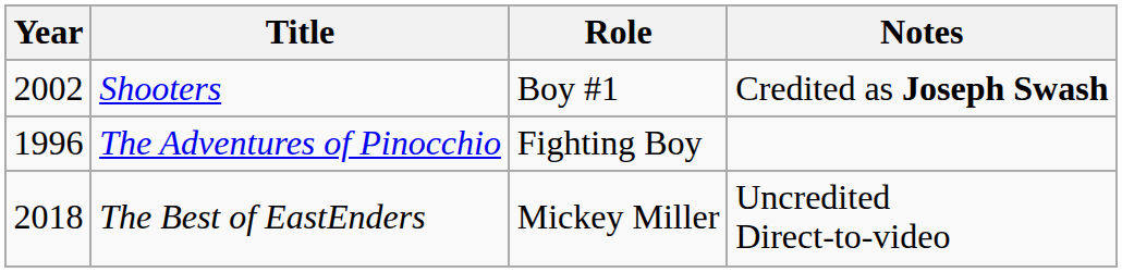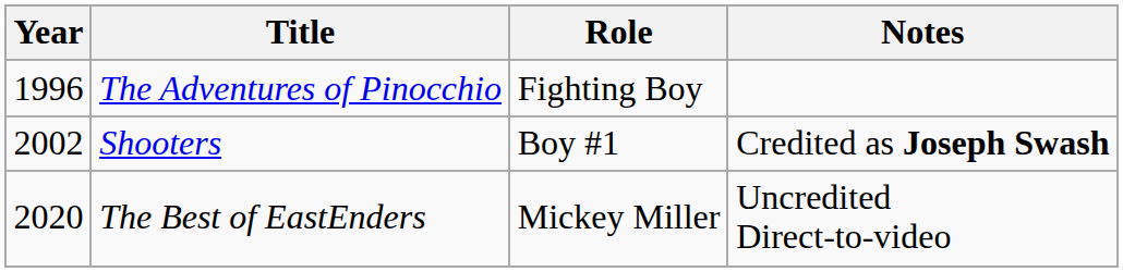rows swapped: The Adventures of Pinocchio <-> Shooters
The Best of EastEnders | Year: 2018 -> 2020
